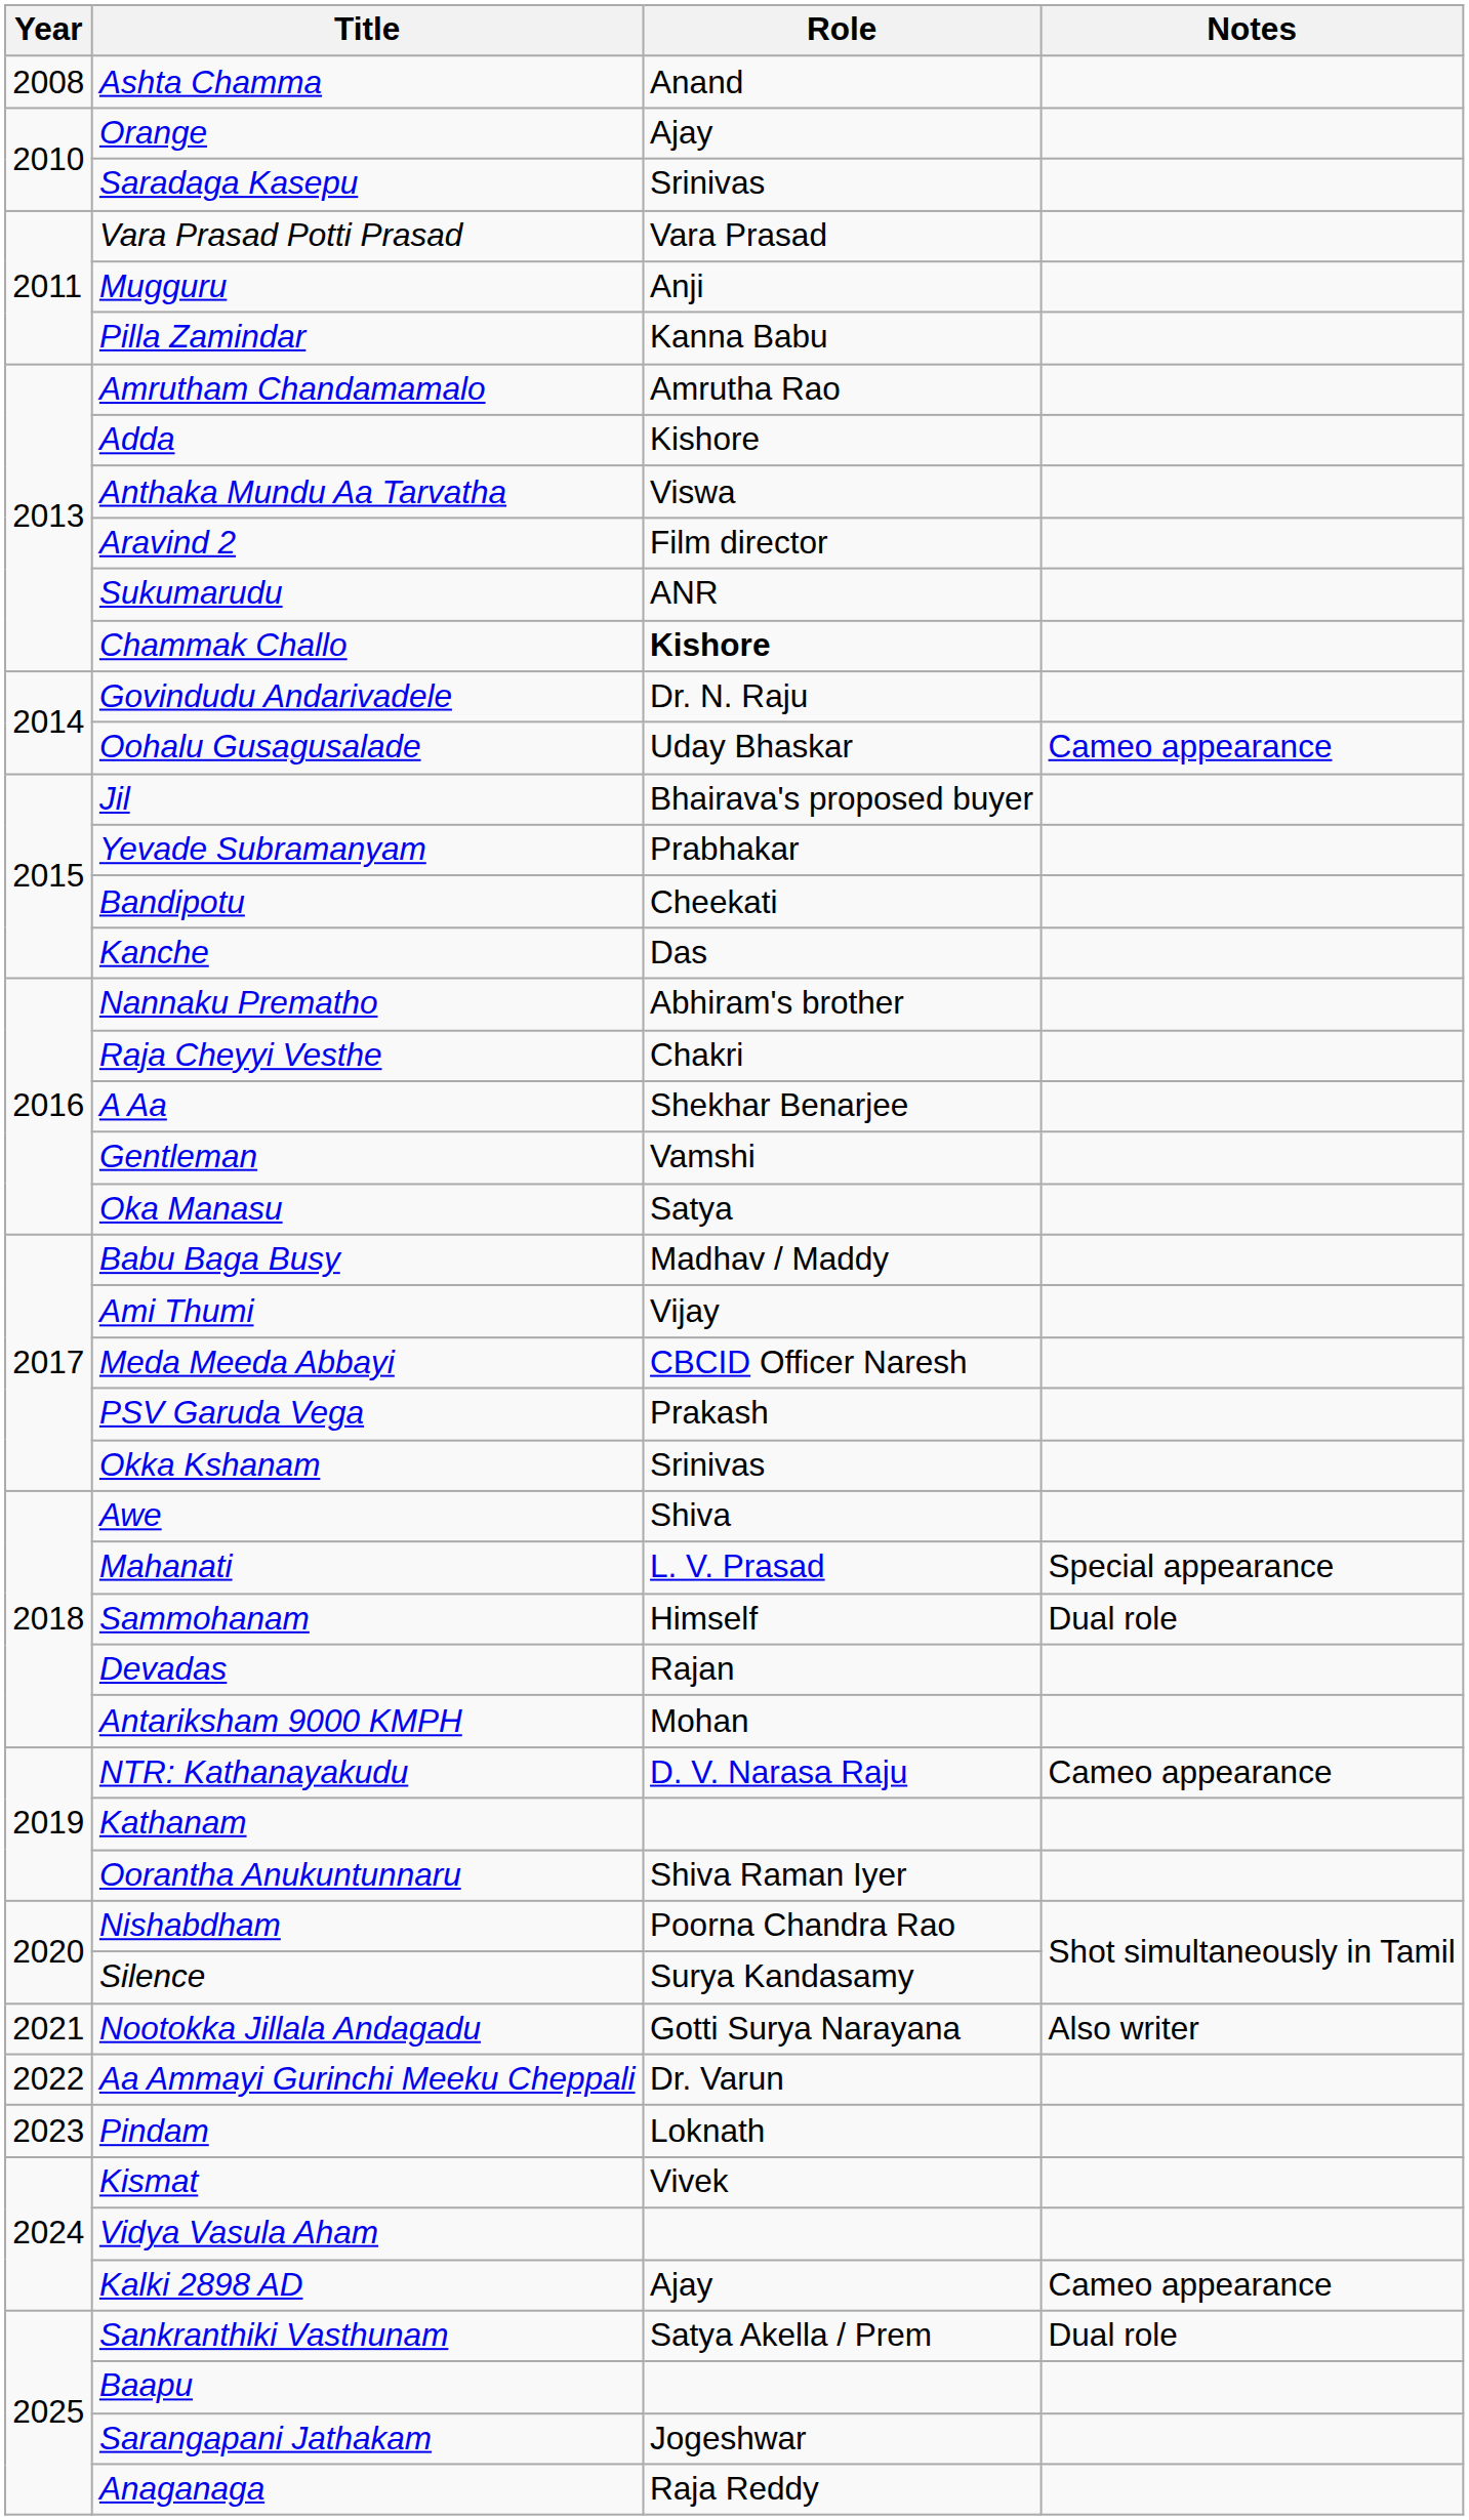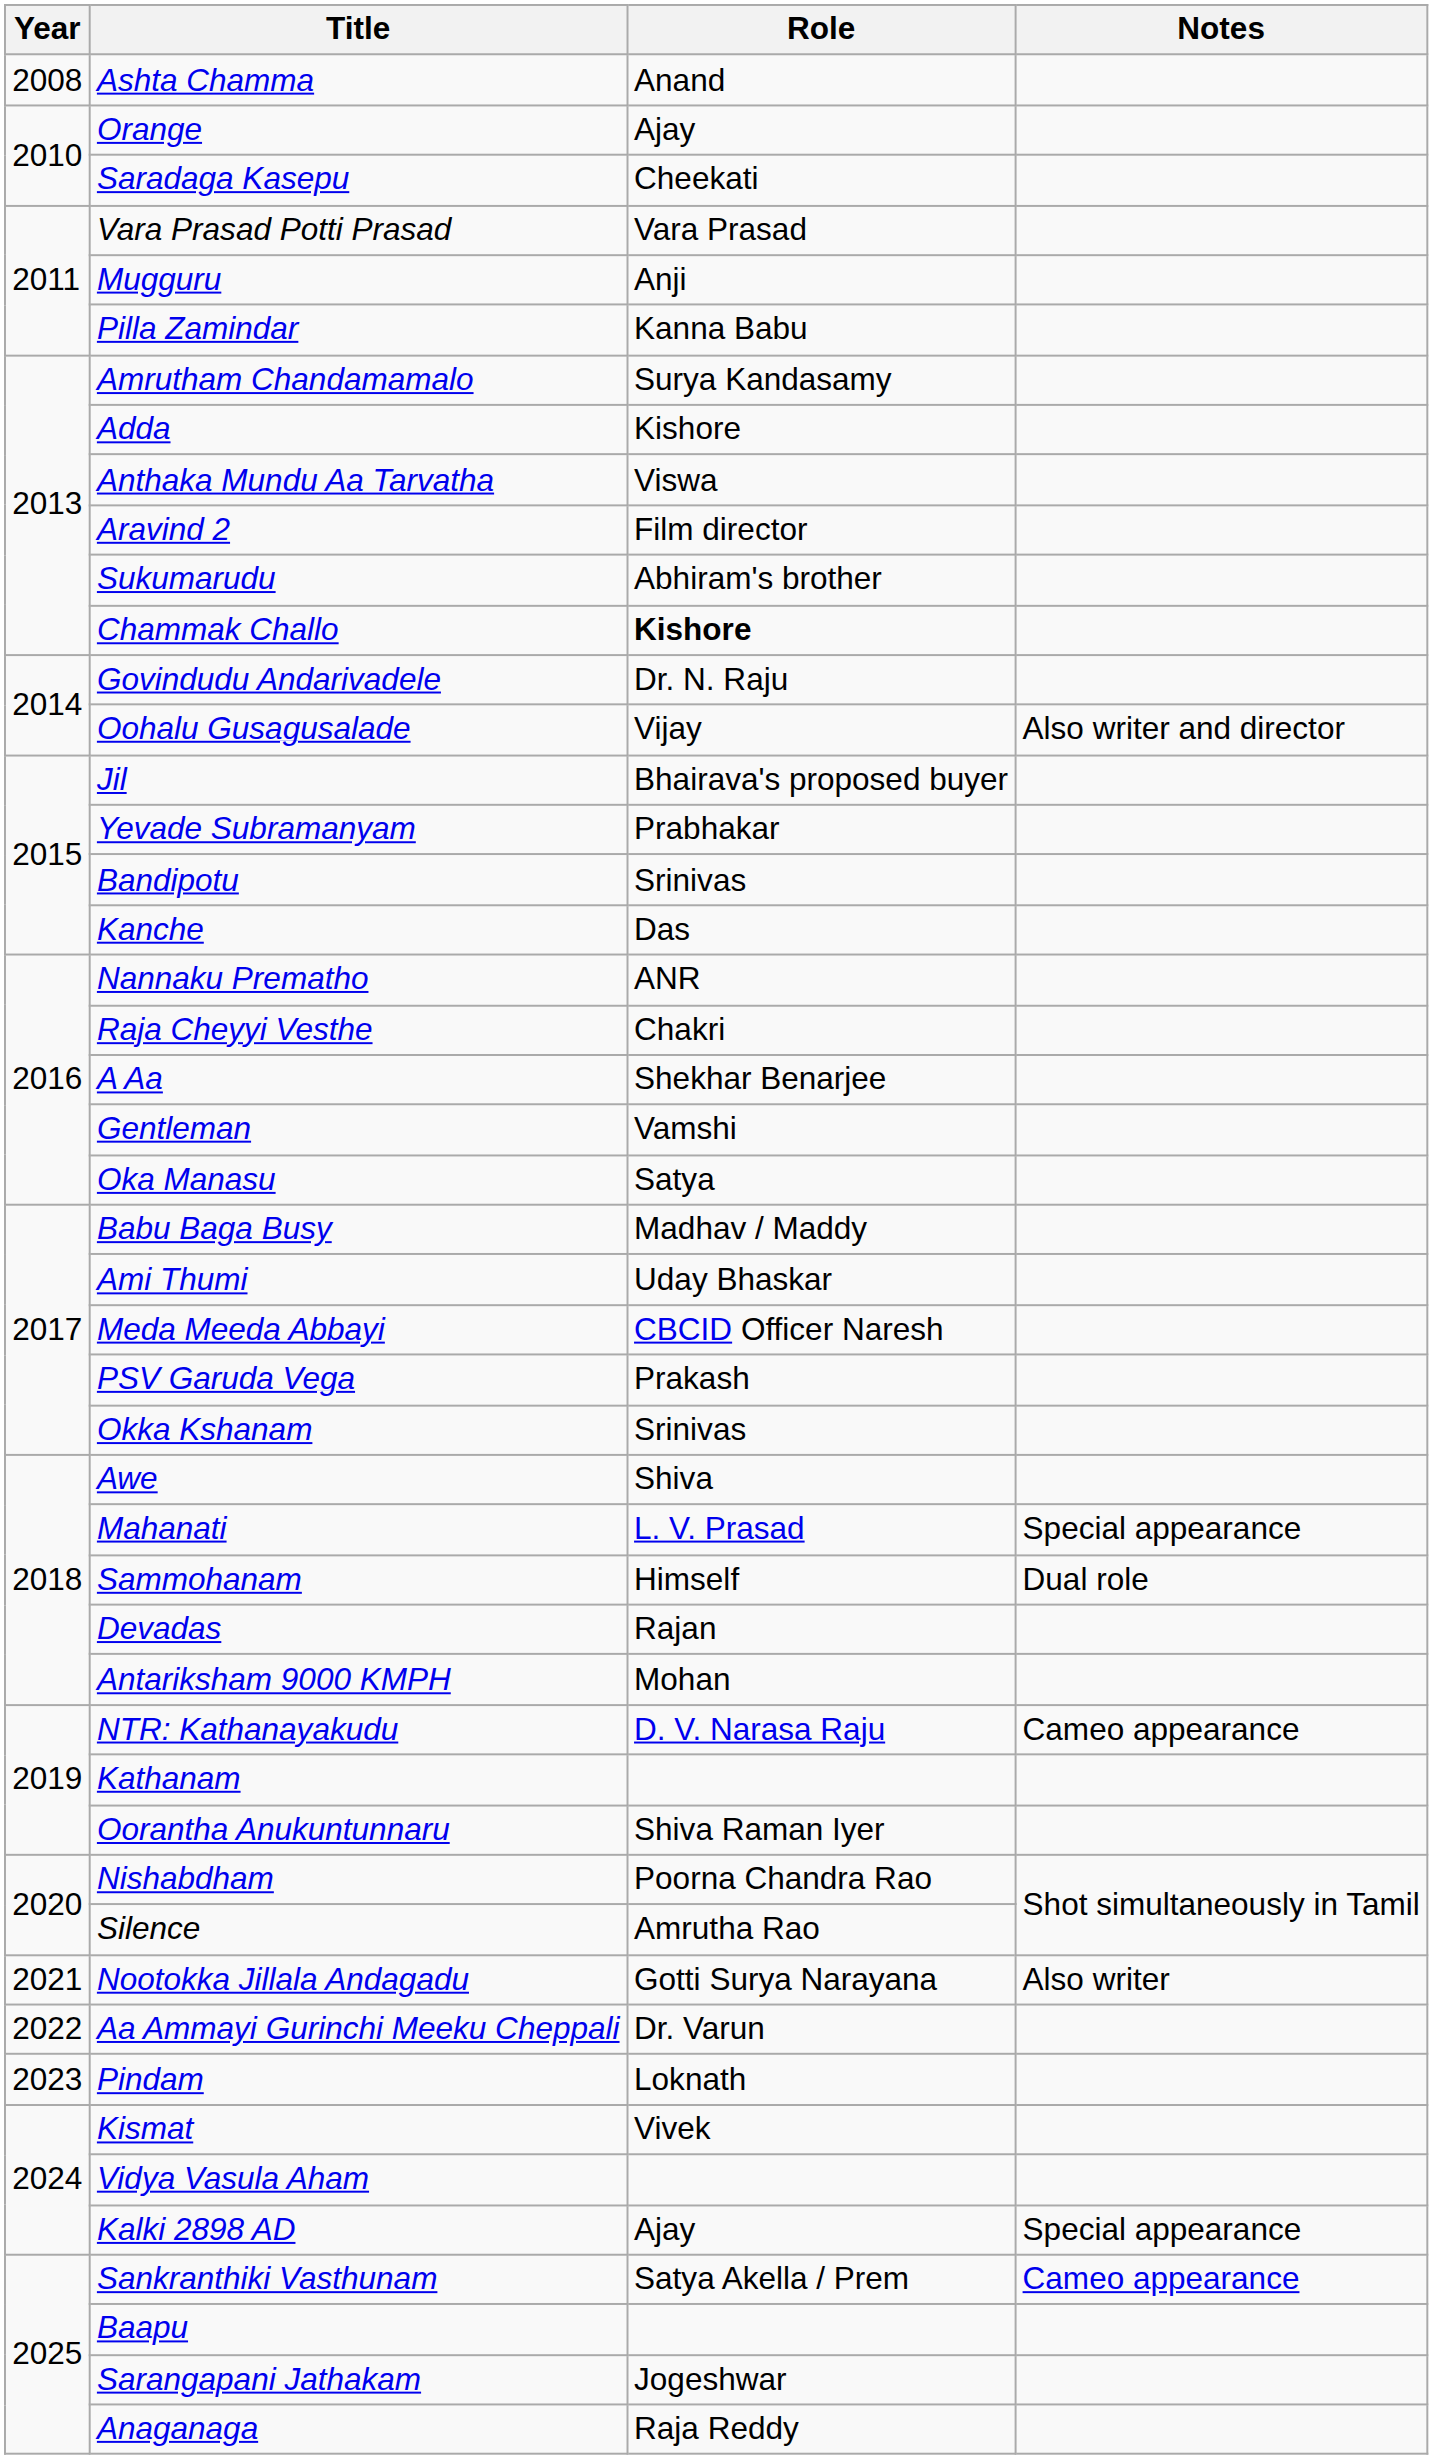Saradaga Kasepu | Role: Srinivas -> Cheekati
Amrutham Chandamamalo | Role: Amrutha Rao -> Surya Kandasamy
Sukumarudu | Role: ANR -> Abhiram's brother
Oohalu Gusagusalade | Role: Uday Bhaskar -> Vijay
Oohalu Gusagusalade | Notes: Cameo appearance -> Also writer and director
Bandipotu | Role: Cheekati -> Srinivas
Nannaku Prematho | Role: Abhiram's brother -> ANR
Ami Thumi | Role: Vijay -> Uday Bhaskar
Silence | Role: Surya Kandasamy -> Amrutha Rao
Kalki 2898 AD | Notes: Cameo appearance -> Special appearance
Sankranthiki Vasthunam | Notes: Dual role -> Cameo appearance
